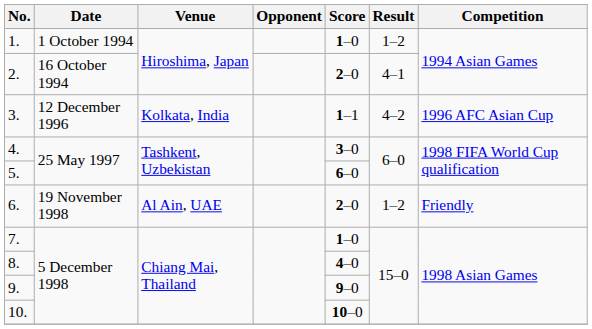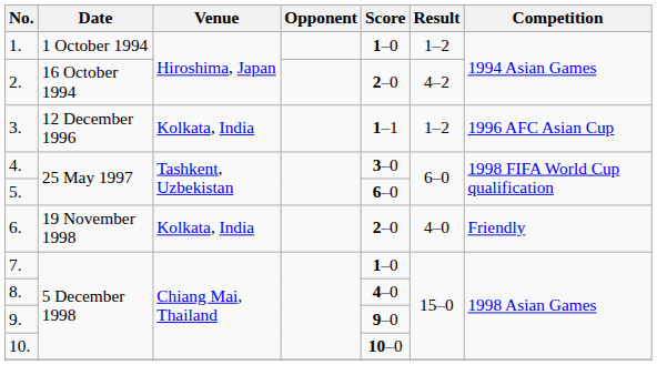2. | Result: 4–1 -> 4–2
3. | Result: 4–2 -> 1–2
6. | Venue: Al Ain, UAE -> Kolkata, India
6. | Result: 1–2 -> 4–0
